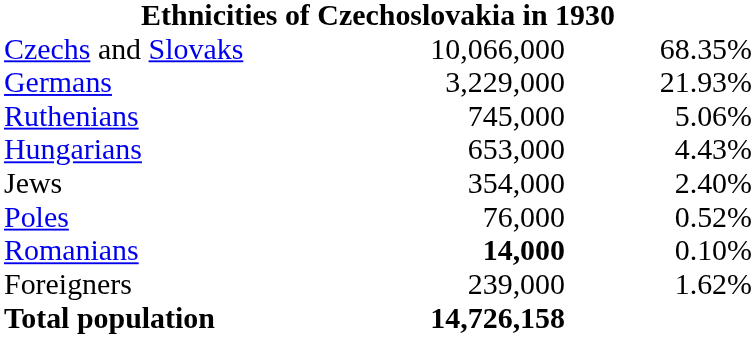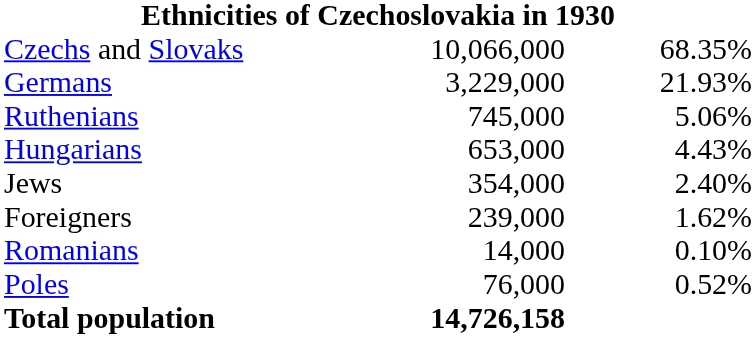rows swapped: Poles <-> Foreigners
Romanians | column 2: bold -> normal
